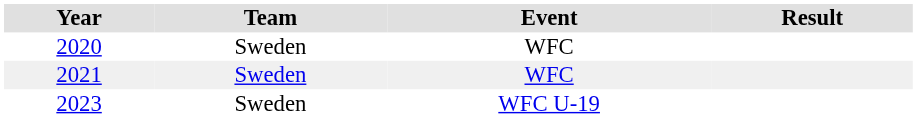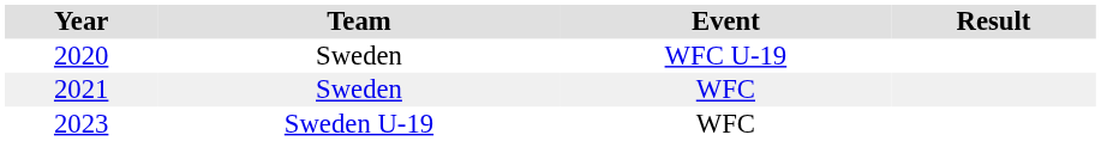2020 | Event: WFC -> WFC U-19
2023 | Team: Sweden -> Sweden U-19
2023 | Event: WFC U-19 -> WFC
